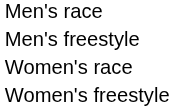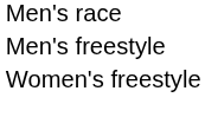- row: Women's race
